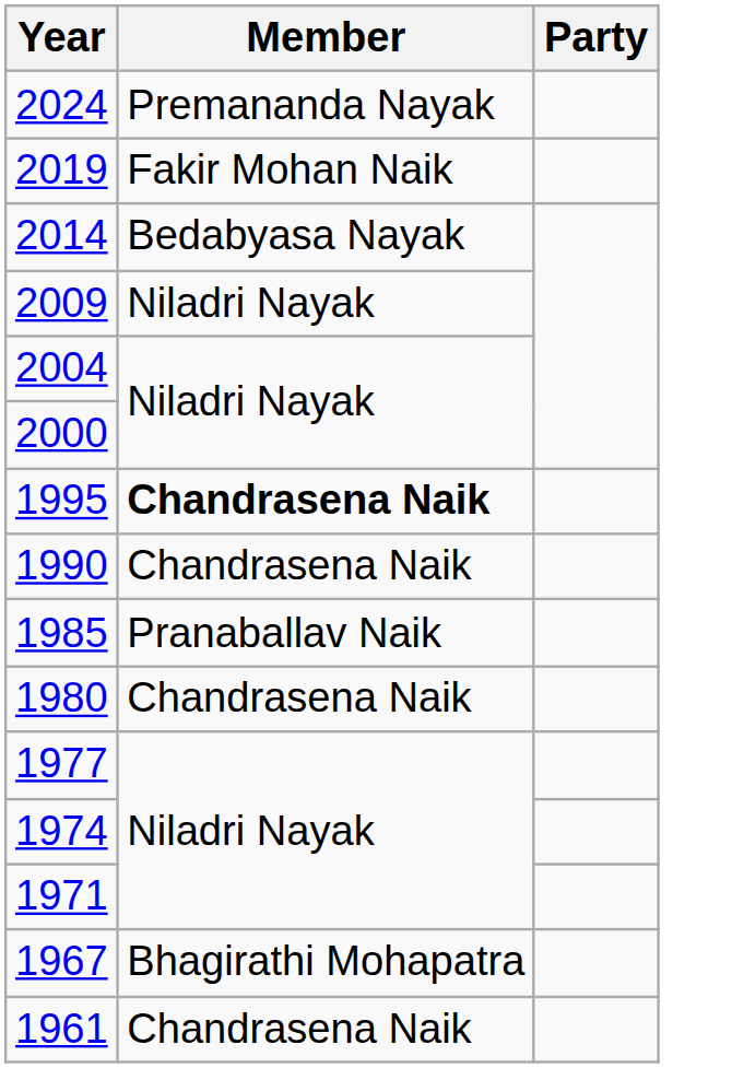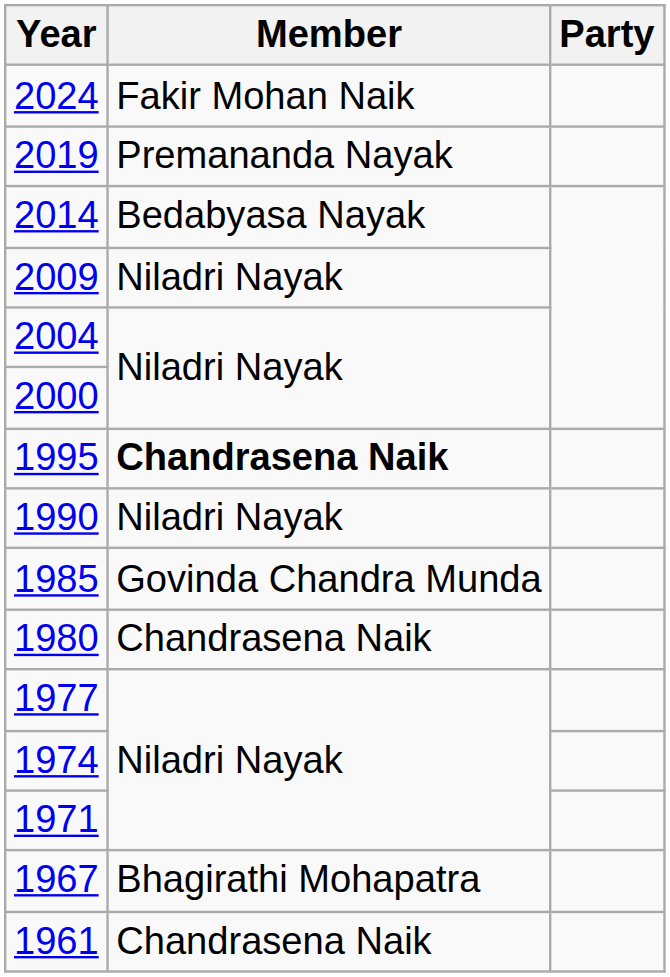2024 | Member: Premananda Nayak -> Fakir Mohan Naik
2019 | Member: Fakir Mohan Naik -> Premananda Nayak
1990 | Member: Chandrasena Naik -> Niladri Nayak
1985 | Member: Pranaballav Naik -> Govinda Chandra Munda
